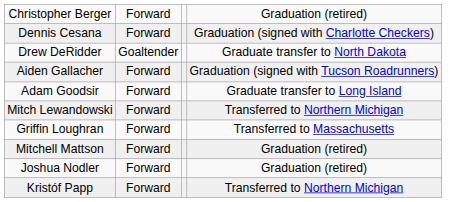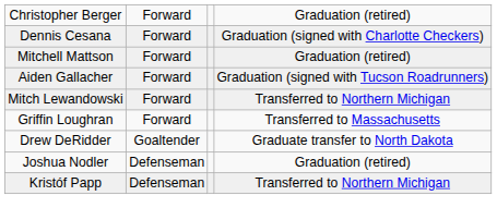rows swapped: Drew DeRidder <-> Mitchell Mattson
- row: Adam Goodsir | Forward | Graduate transfer to Long Island
Joshua Nodler | column 2: Forward -> Defenseman
Kristóf Papp | column 2: Forward -> Defenseman
